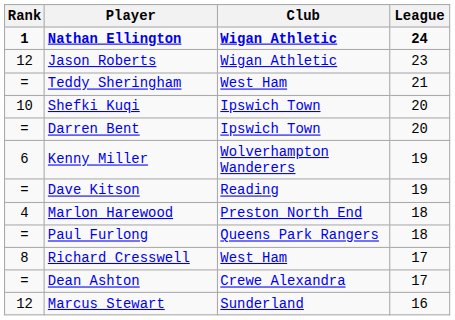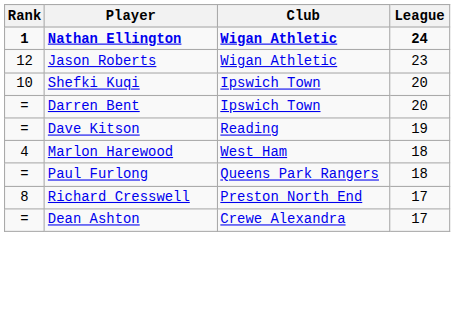- row: = | Teddy Sheringham | West Ham | 21
- row: 6 | Kenny Miller | Wolverhampton Wanderers | 19
Marlon Harewood | Club: Preston North End -> West Ham
Richard Cresswell | Club: West Ham -> Preston North End
- row: 12 | Marcus Stewart | Sunderland | 16
